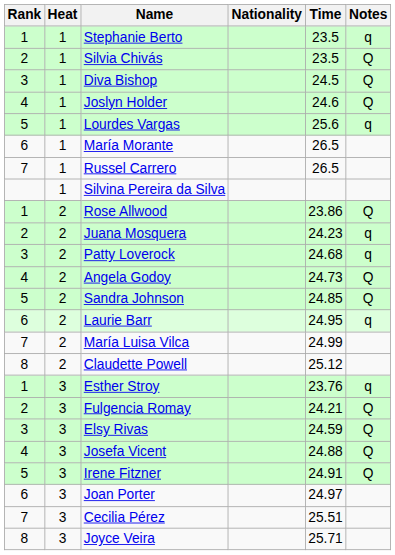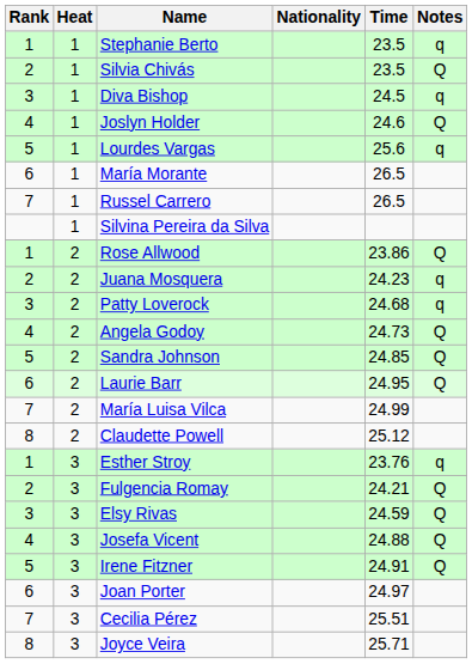Diva Bishop | Notes: Q -> q
Laurie Barr | Notes: q -> Q
